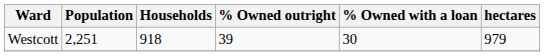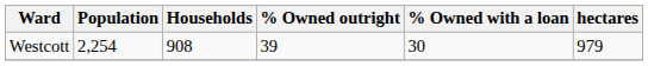Westcott | Population: 2,251 -> 2,254
Westcott | Households: 918 -> 908
